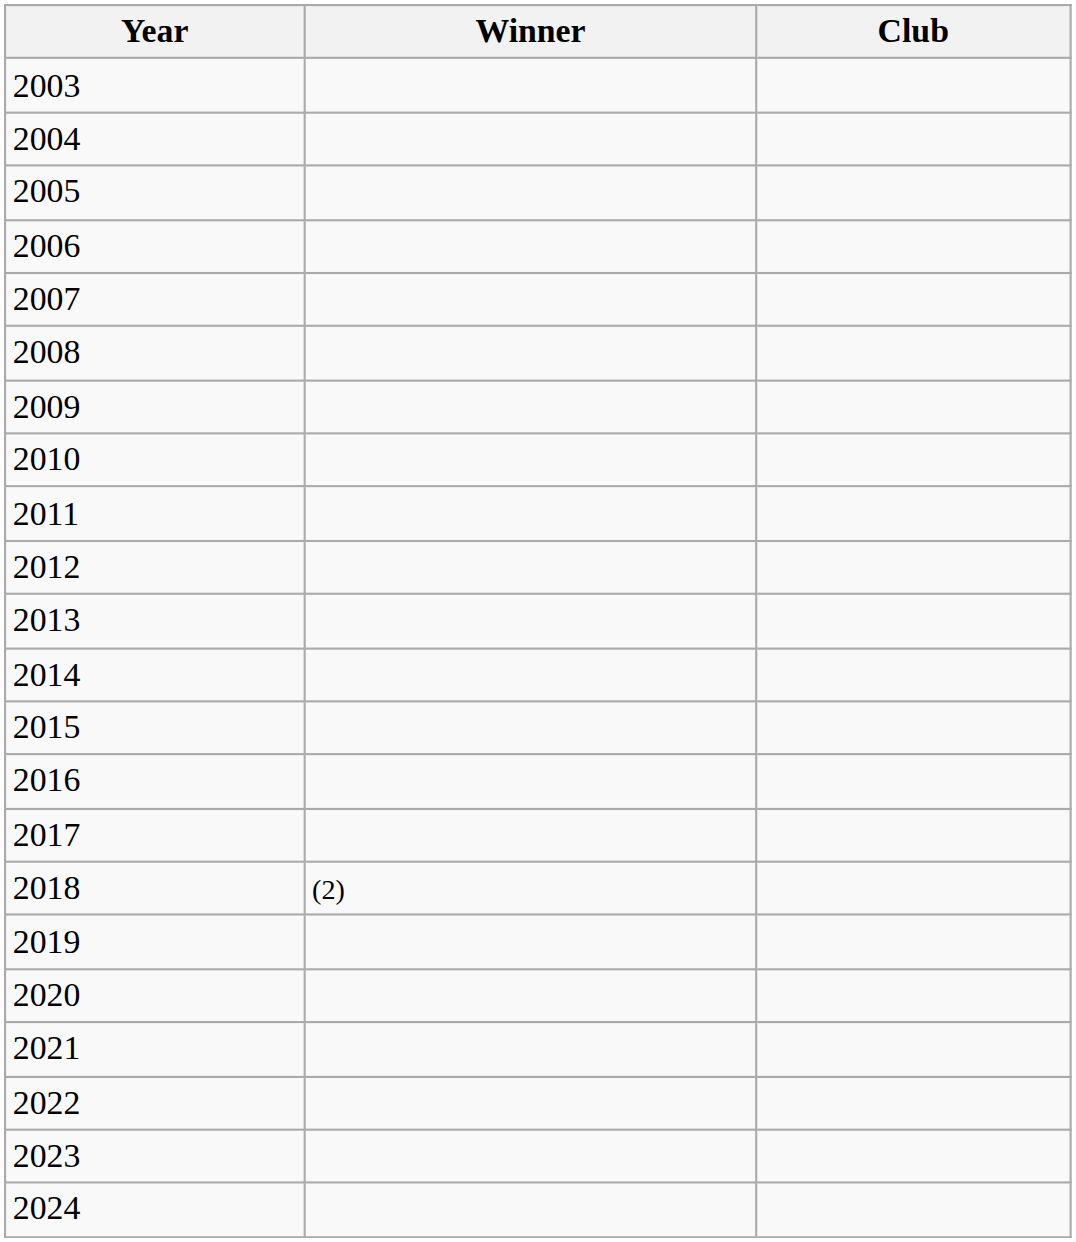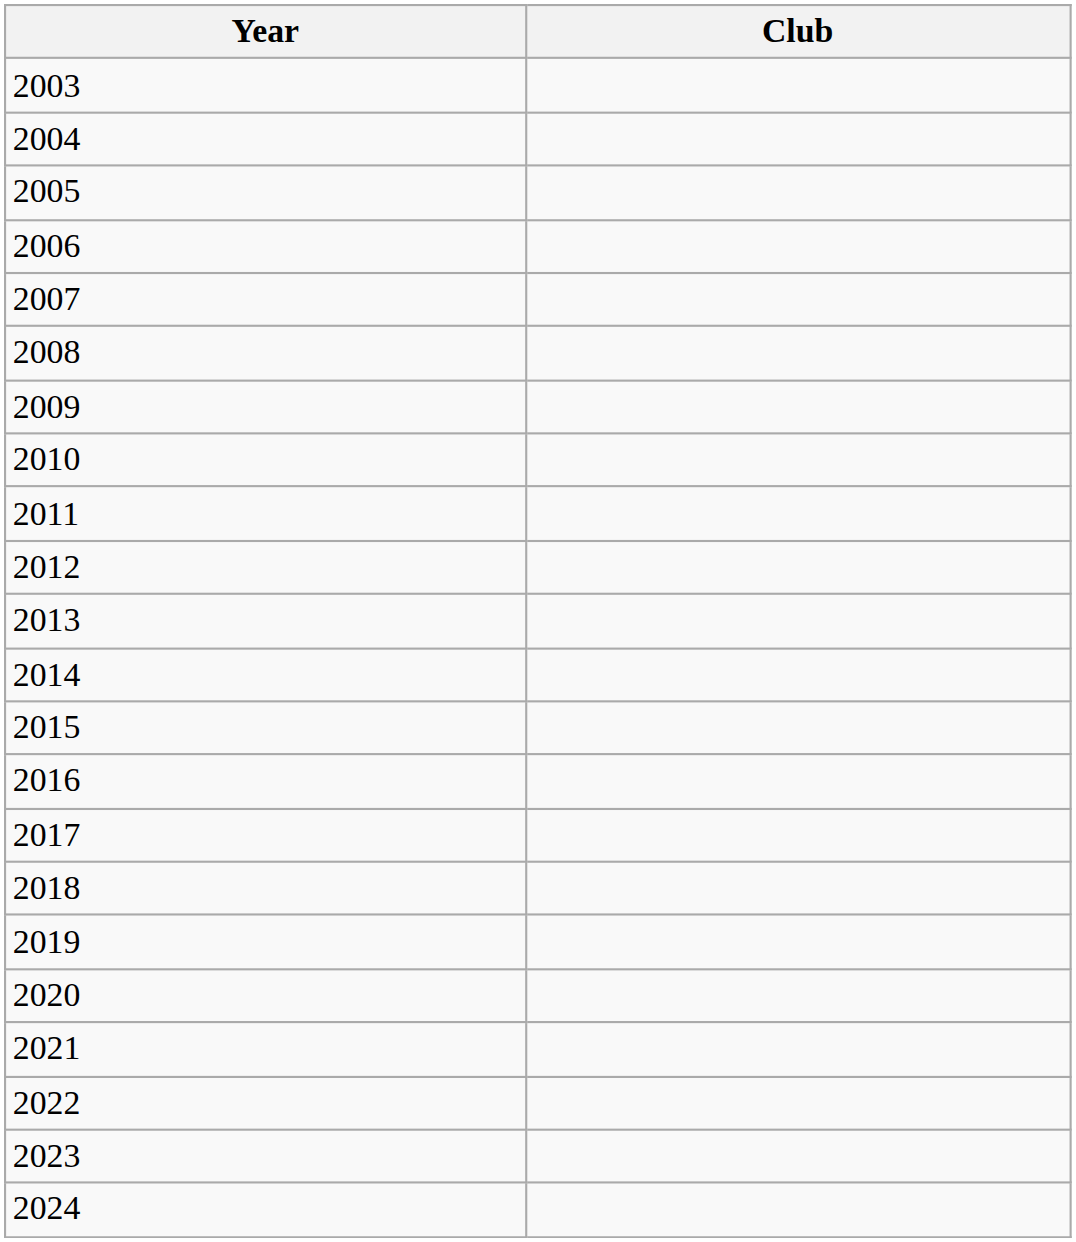- column: Winner | (2)
